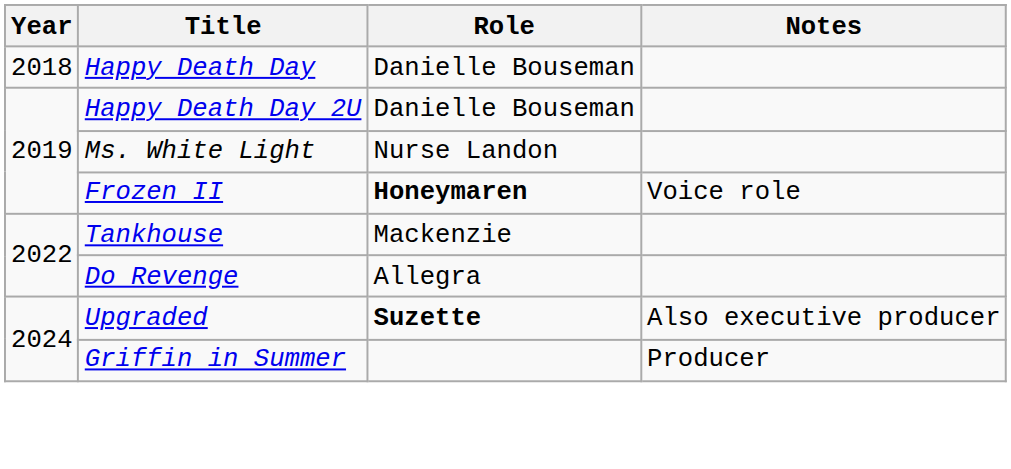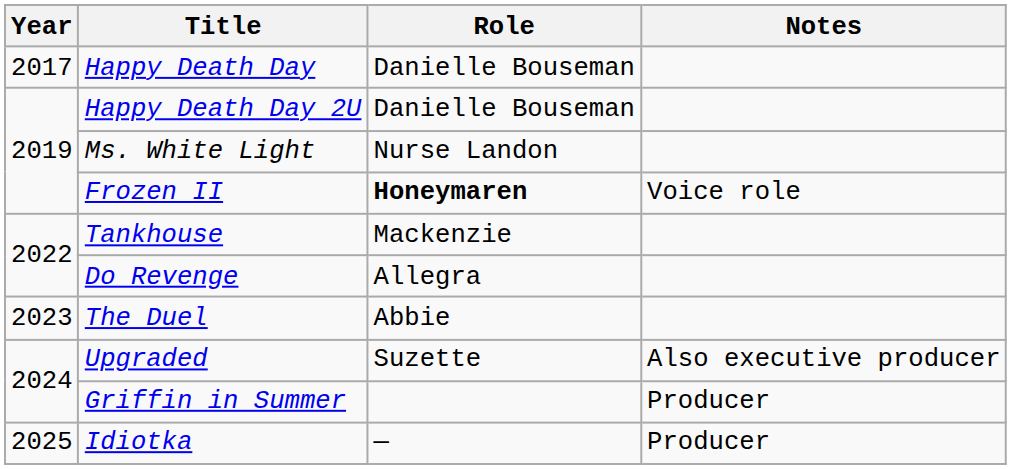Happy Death Day | Year: 2018 -> 2017
+ row: 2023 | The Duel | Abbie
Upgraded | Role: bold -> normal
+ row: 2025 | Idiotka | — | Producer
